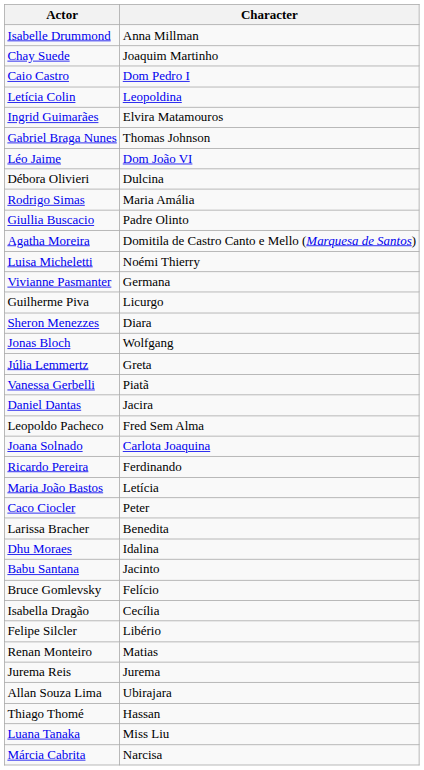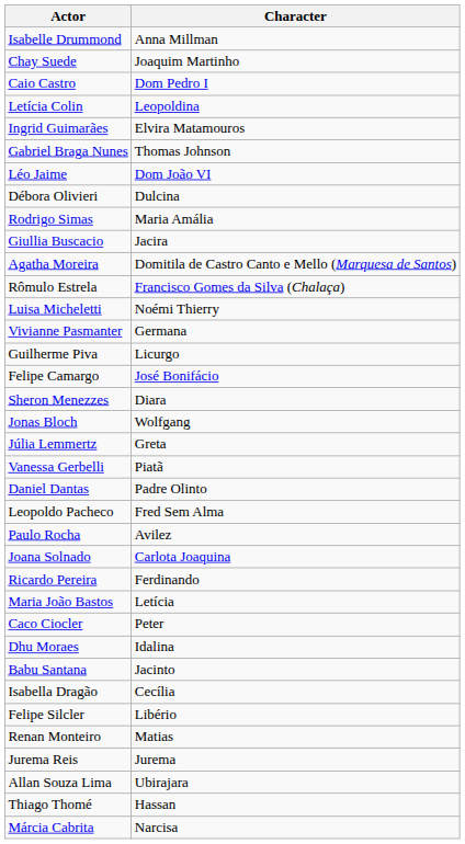Giullia Buscacio | Character: Padre Olinto -> Jacira
+ row: Rômulo Estrela | Francisco Gomes da Silva (Chalaça)
+ row: Felipe Camargo | José Bonifácio
Daniel Dantas | Character: Jacira -> Padre Olinto
+ row: Paulo Rocha | Avilez
- row: Larissa Bracher | Benedita
- row: Bruce Gomlevsky | Felício
- row: Luana Tanaka | Miss Liu
